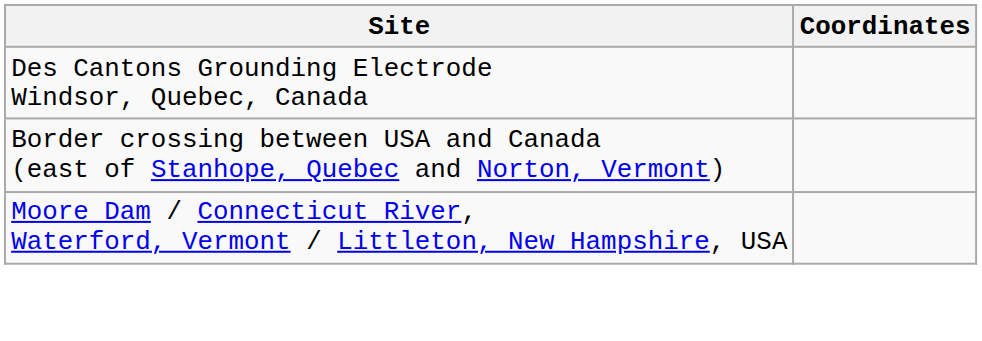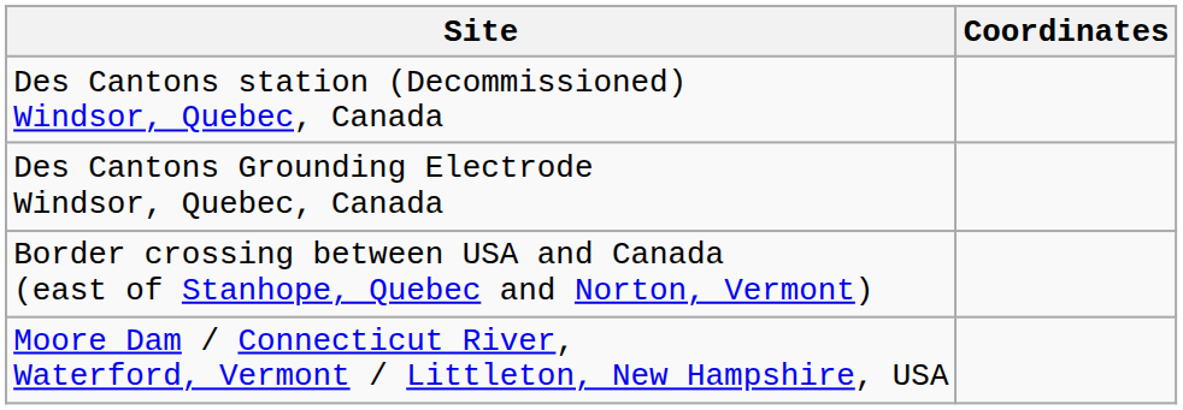+ row: Des Cantons station (Decommissioned) Windsor, Quebec, Canada
